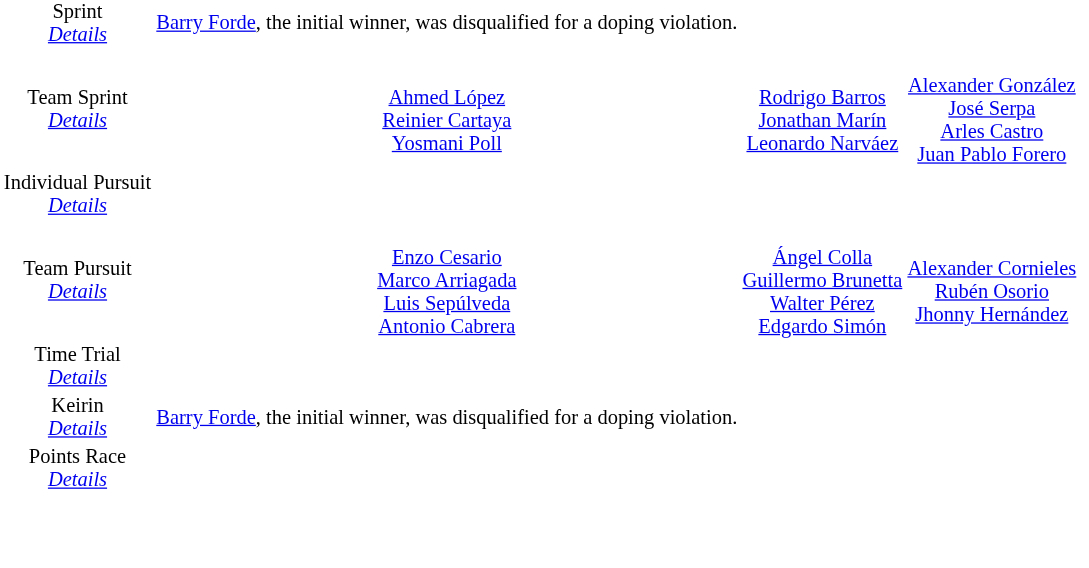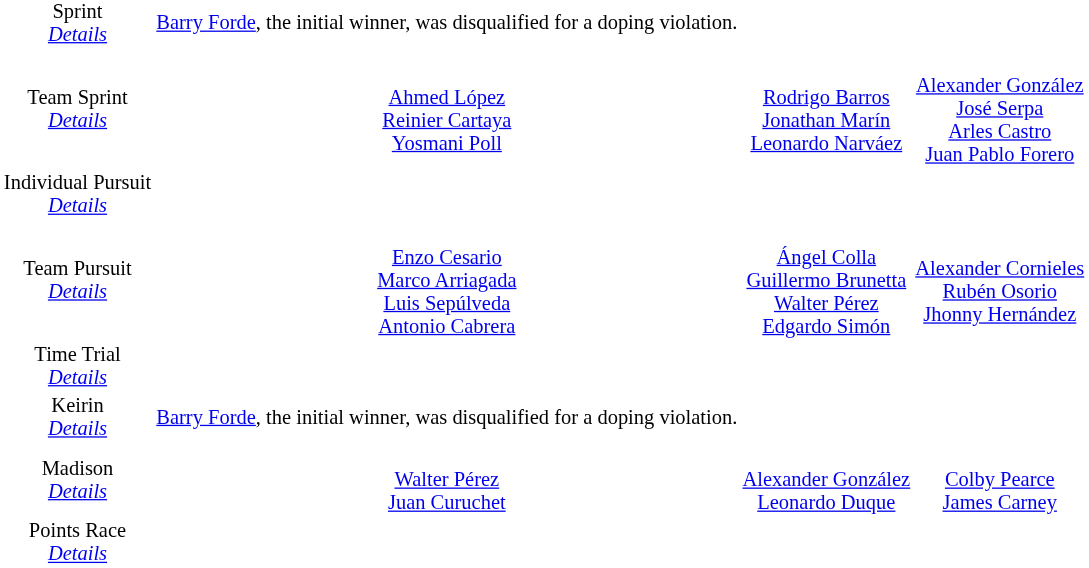+ row: Madison Details | Walter Pérez Juan Curuchet | Alexander González Leonardo Duque | Colby Pearce James Carney
